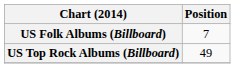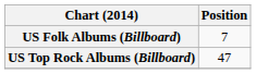US Top Rock Albums (Billboard) | Position: 49 -> 47
